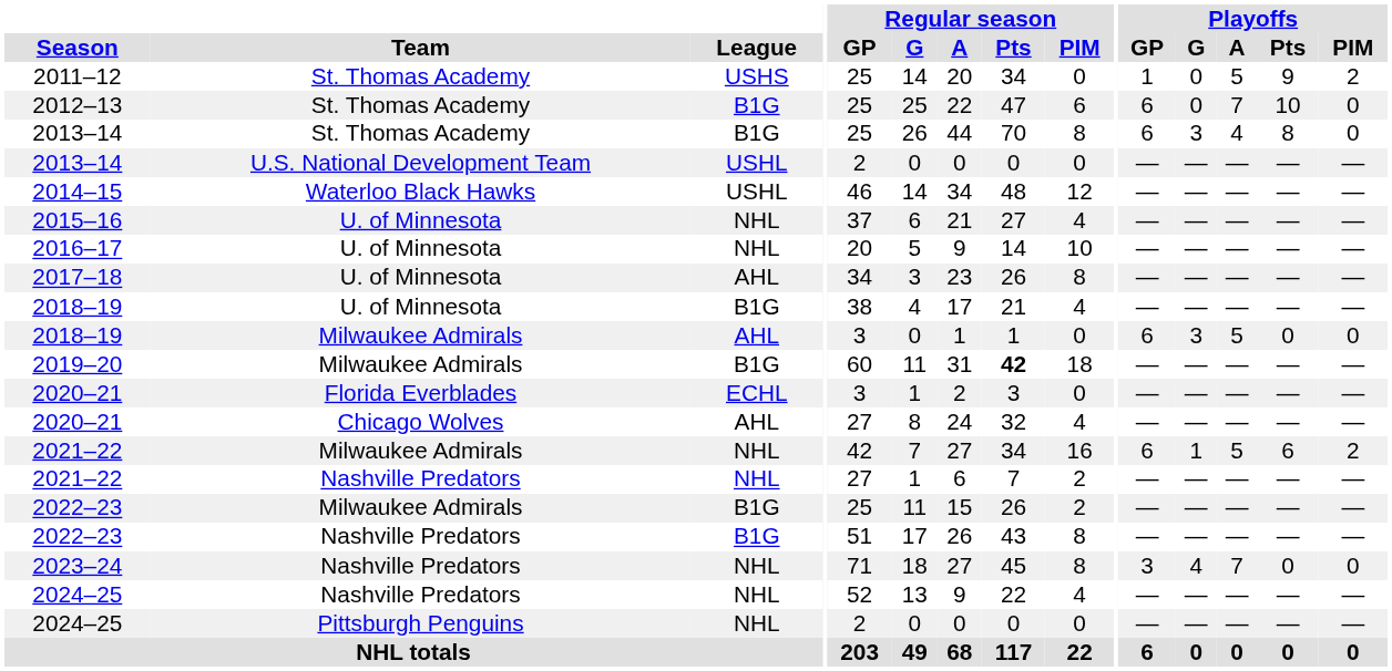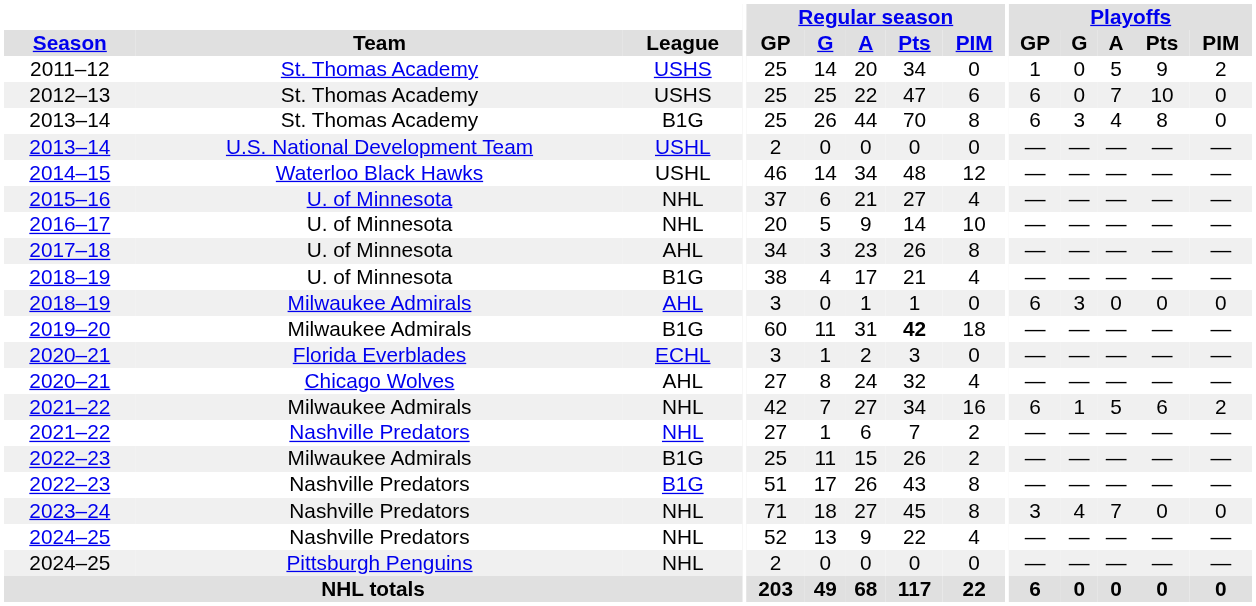2012–13 | League: B1G -> USHS
2018–19 / Milwaukee Admirals | Playoffs / A: 5 -> 0
